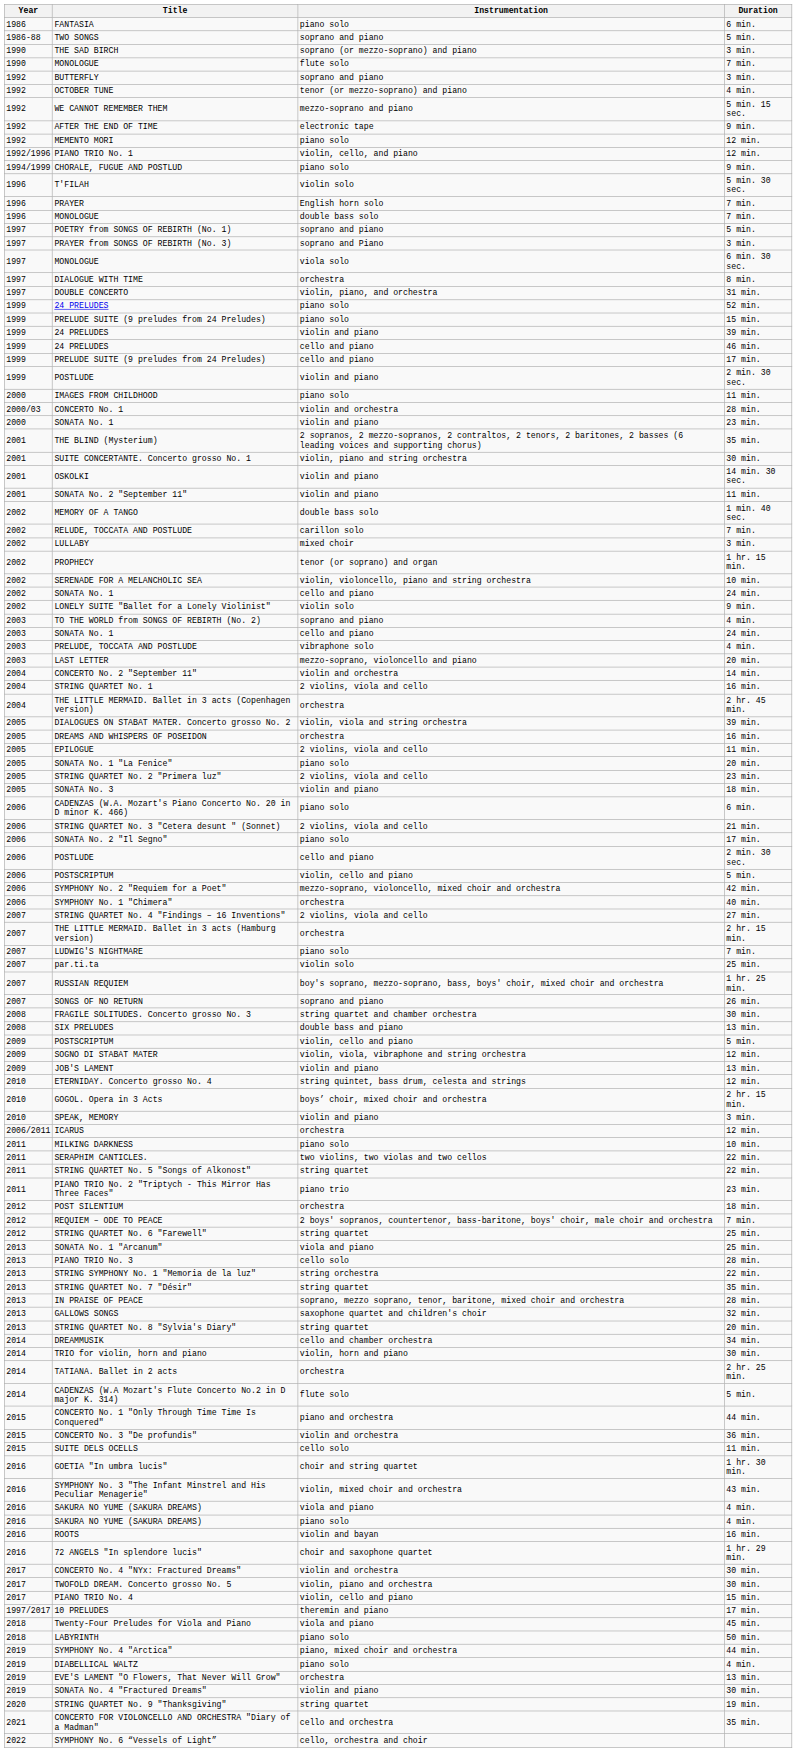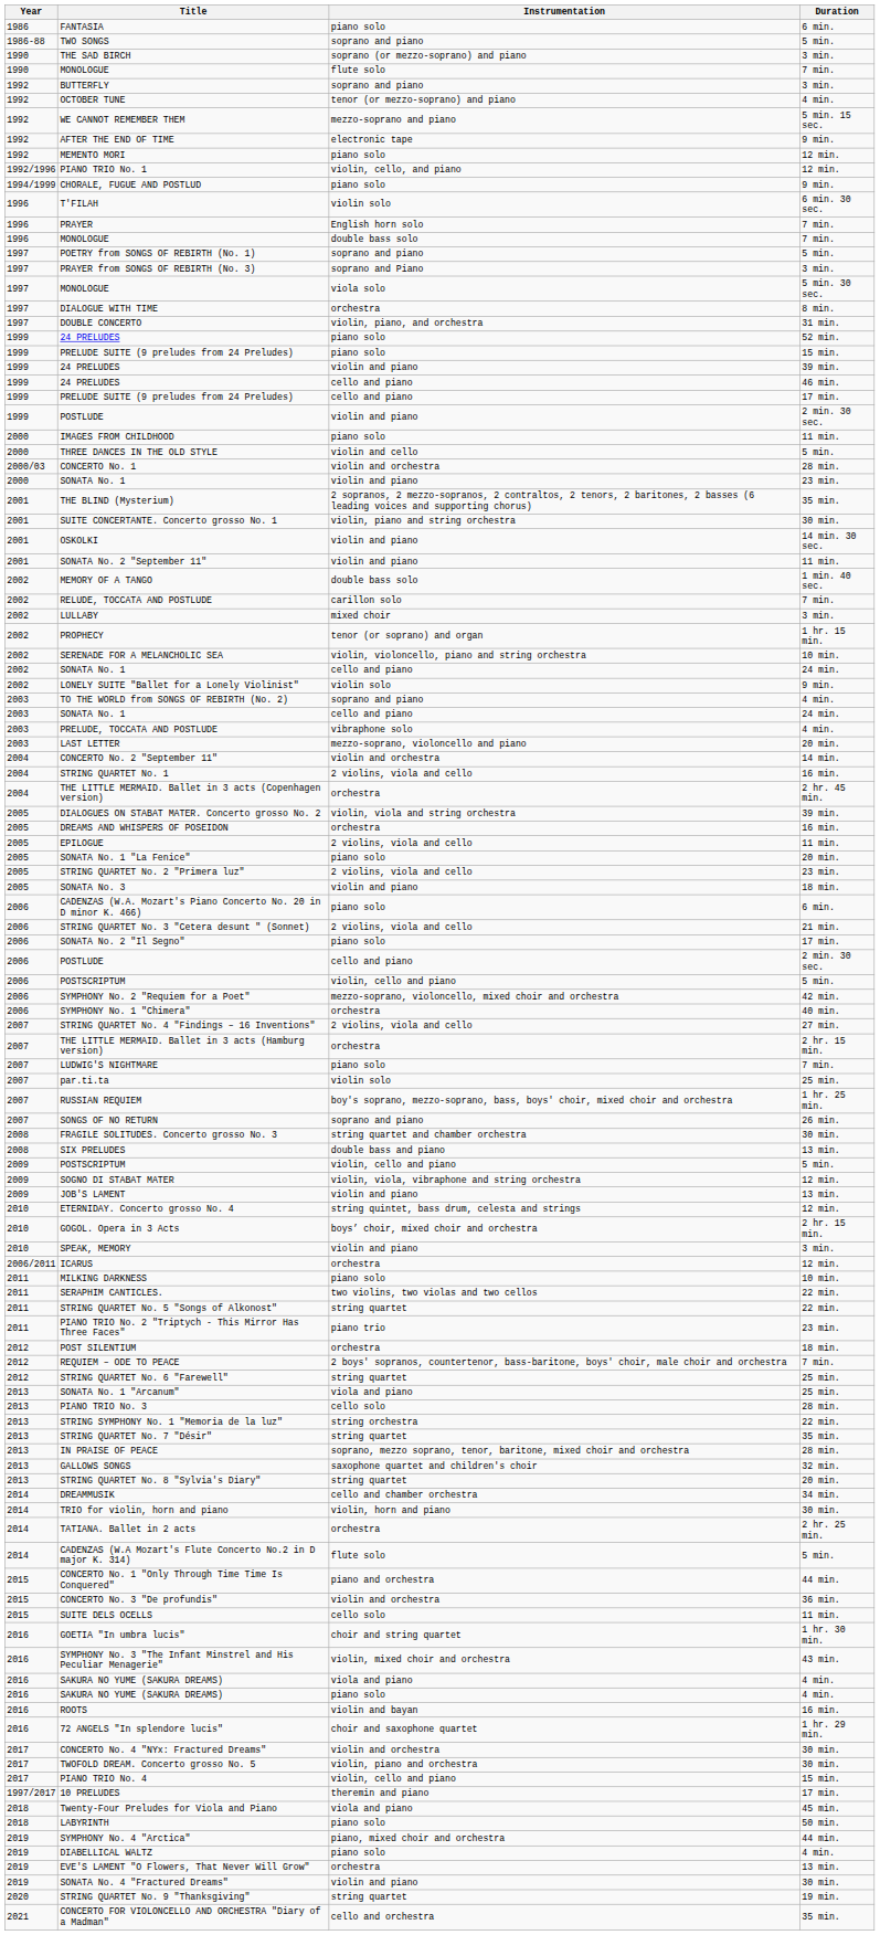T'FILAH | Duration: 5 min. 30 sec. -> 6 min. 30 sec.
MONOLOGUE / viola solo | Duration: 6 min. 30 sec. -> 5 min. 30 sec.
+ row: 2000 | THREE DANCES IN THE OLD STYLE | violin and cello | 5 min.
- row: 2022 | SYMPHONY No. 6 “Vessels of Light” | cello, orchestra and choir
